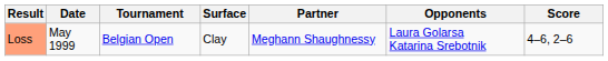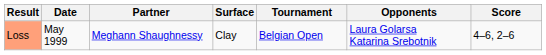columns swapped: Tournament <-> Partner
